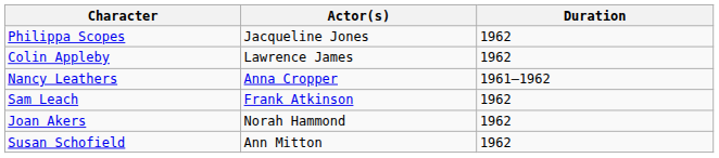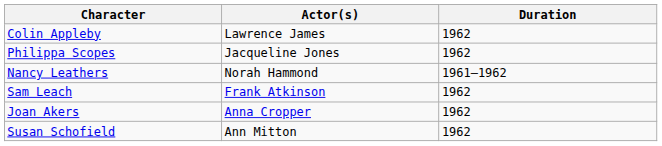rows swapped: Philippa Scopes <-> Colin Appleby
Nancy Leathers | Actor(s): Anna Cropper -> Norah Hammond
Joan Akers | Actor(s): Norah Hammond -> Anna Cropper
